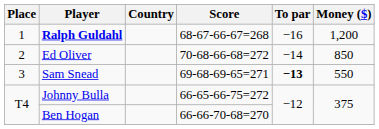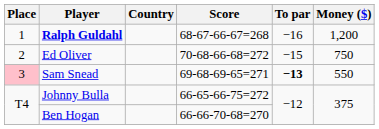Ed Oliver | To par: −14 -> −15
Ed Oliver | Money ($): 850 -> 750
Sam Snead | Place: no background -> pink background
